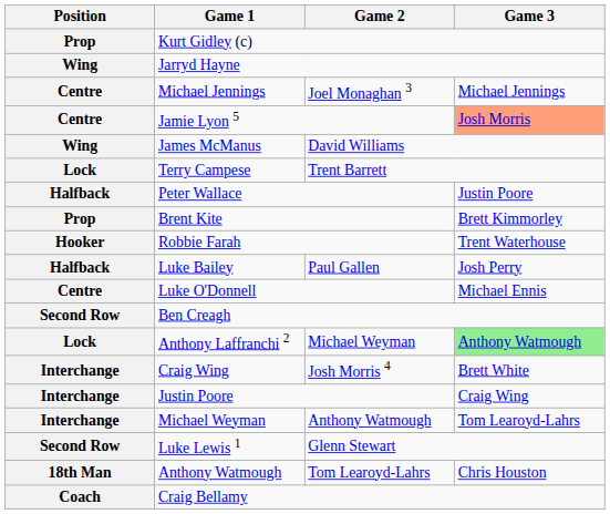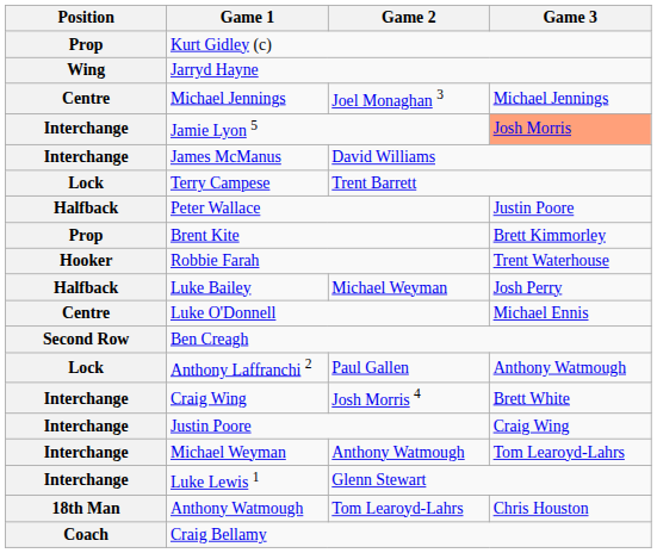Jamie Lyon 5 | Position: Centre -> Interchange
James McManus | Position: Wing -> Interchange
Luke Bailey | Game 2: Paul Gallen -> Michael Weyman
Anthony Laffranchi 2 | Game 2: Michael Weyman -> Paul Gallen
Anthony Laffranchi 2 | Game 3: lightgreen background -> no background
Luke Lewis 1 | Position: Second Row -> Interchange
